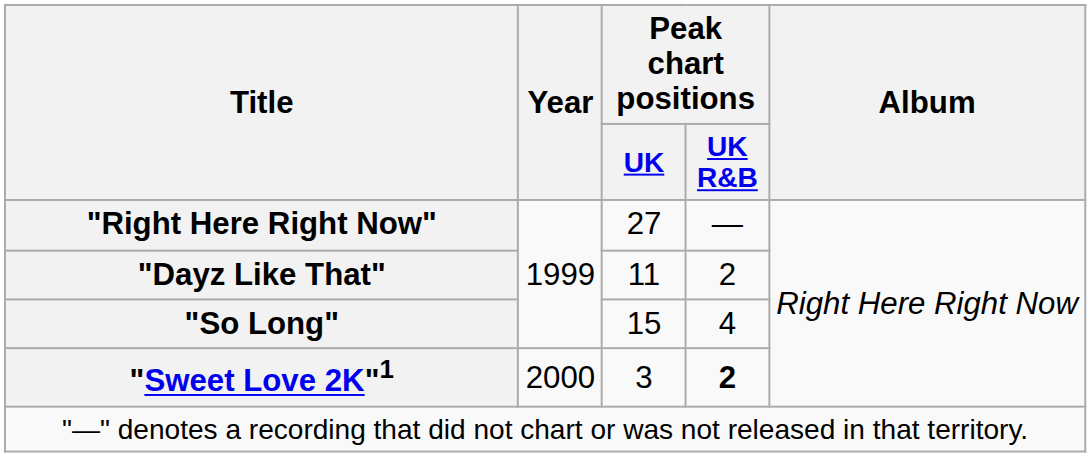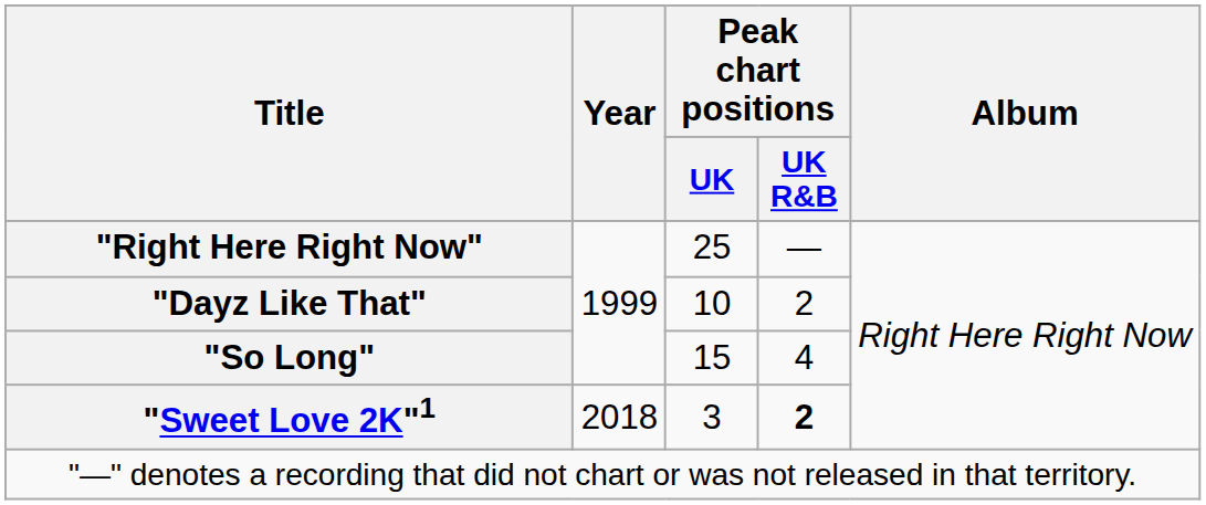"Right Here Right Now" | Peak chart positions / UK: 27 -> 25
"Dayz Like That" | Peak chart positions / UK: 11 -> 10
"Sweet Love 2K"1 | Year: 2000 -> 2018
